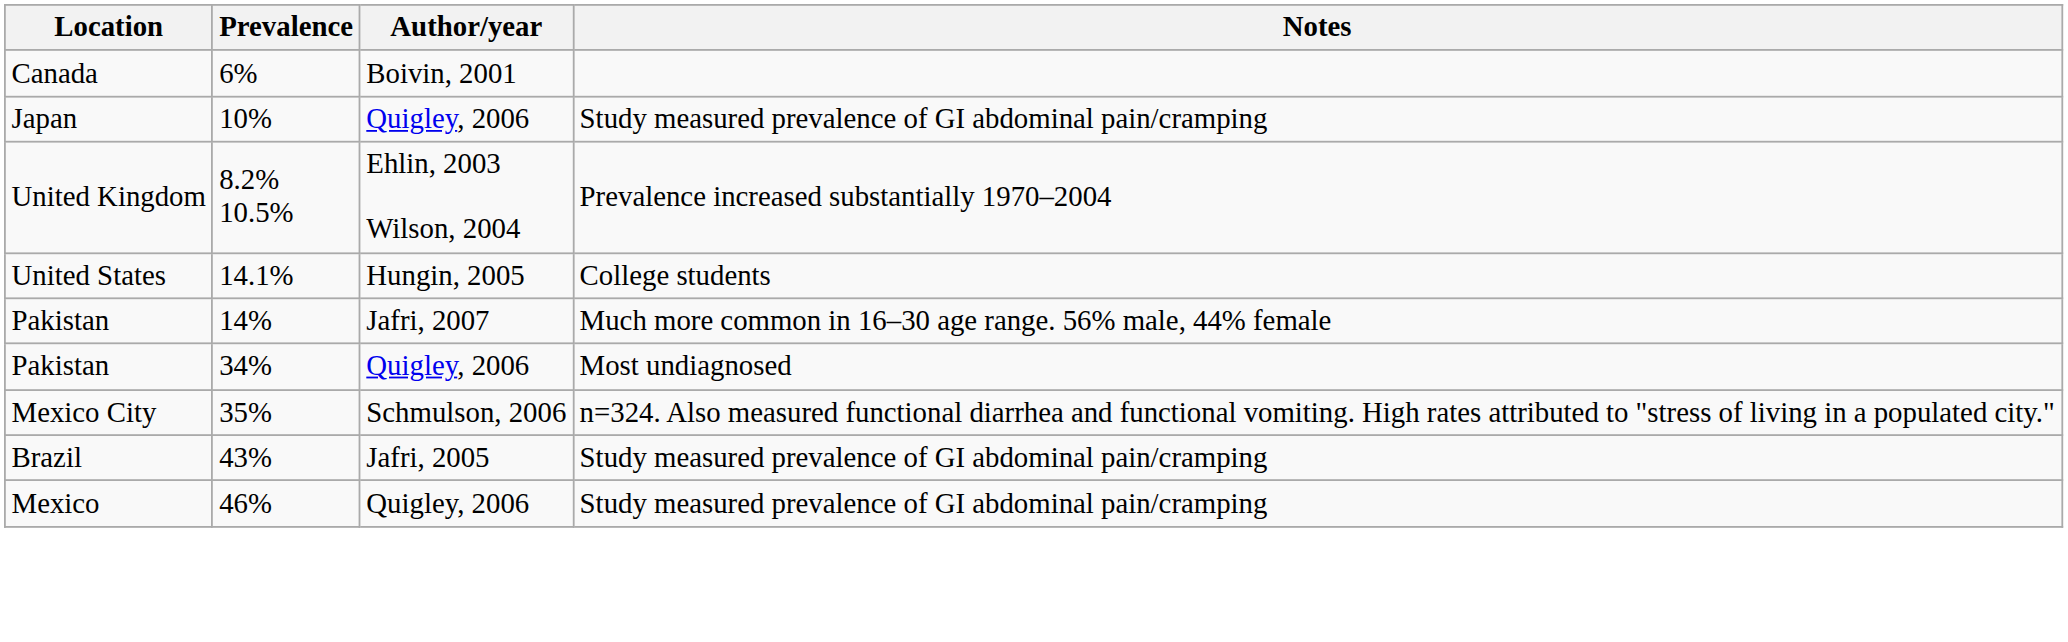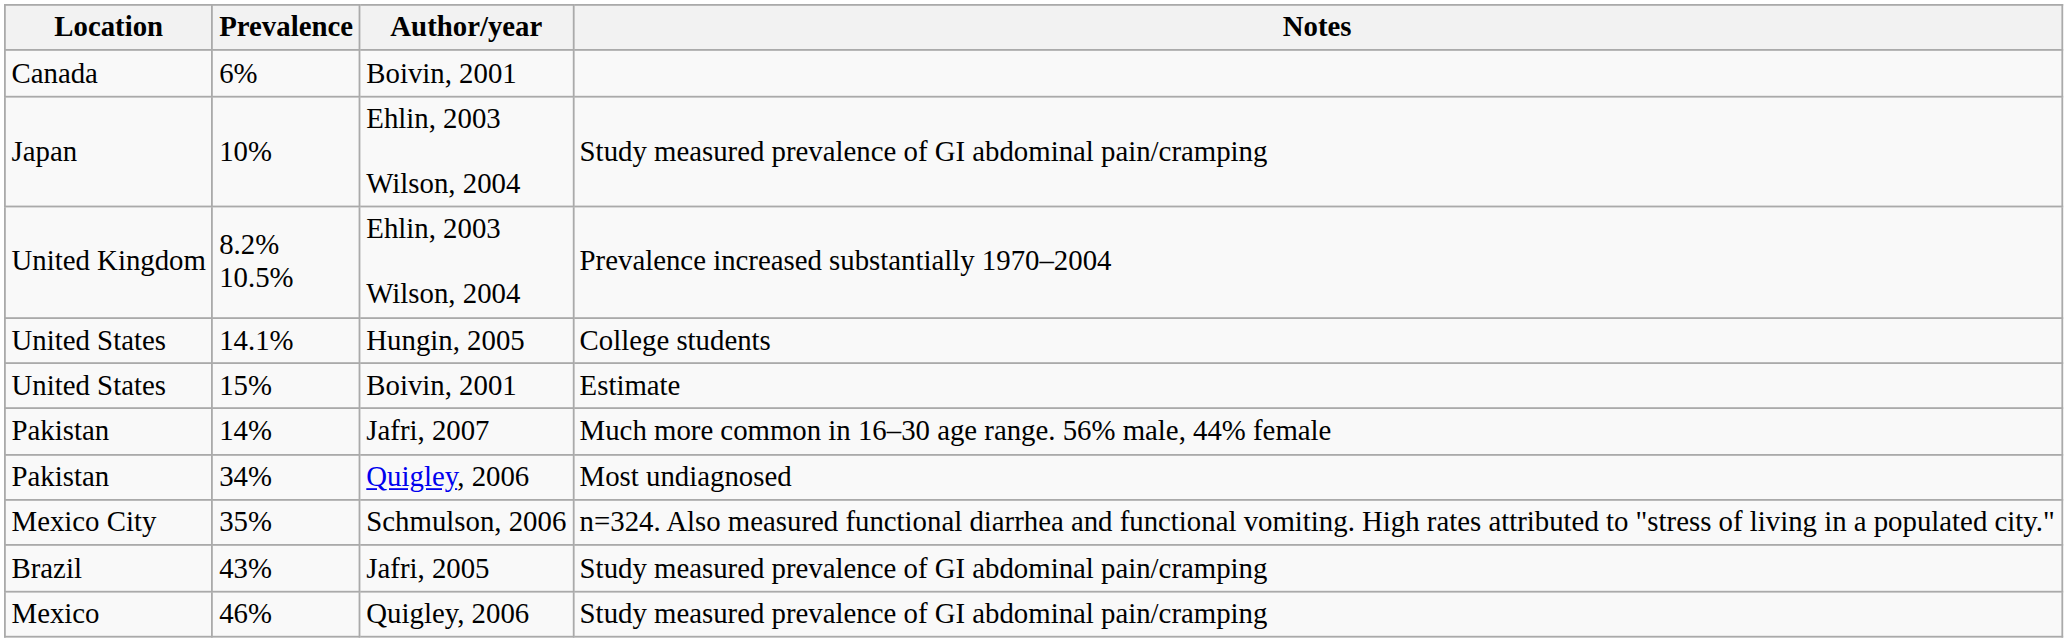10% | Author/year: Quigley, 2006 -> Ehlin, 2003 Wilson, 2004
+ row: United States | 15% | Boivin, 2001 | Estimate
